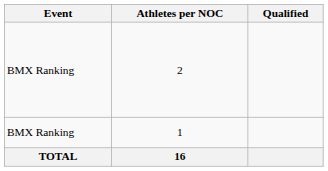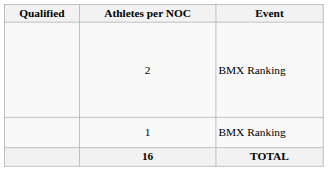columns swapped: Event <-> Qualified
